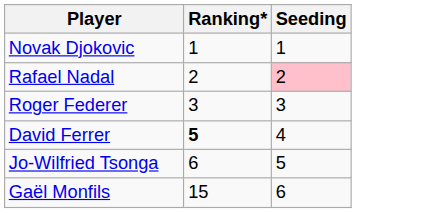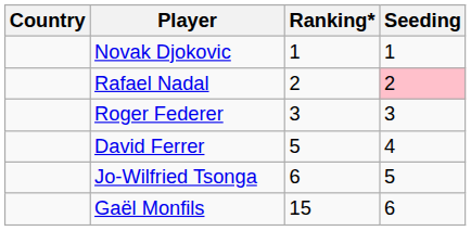+ column: Country
David Ferrer | Ranking*: bold -> normal
